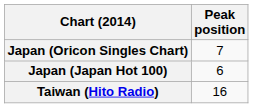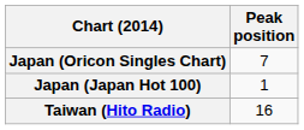Japan (Japan Hot 100) | Peak position: 6 -> 1
